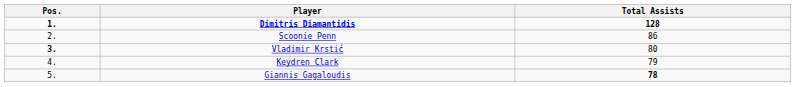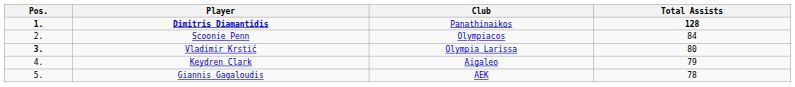+ column: Club | Panathinaikos | Olympiacos | Olympia Larissa | Aigaleo | AEK
Scoonie Penn | Total Assists: 86 -> 84
Giannis Gagaloudis | Total Assists: bold -> normal
